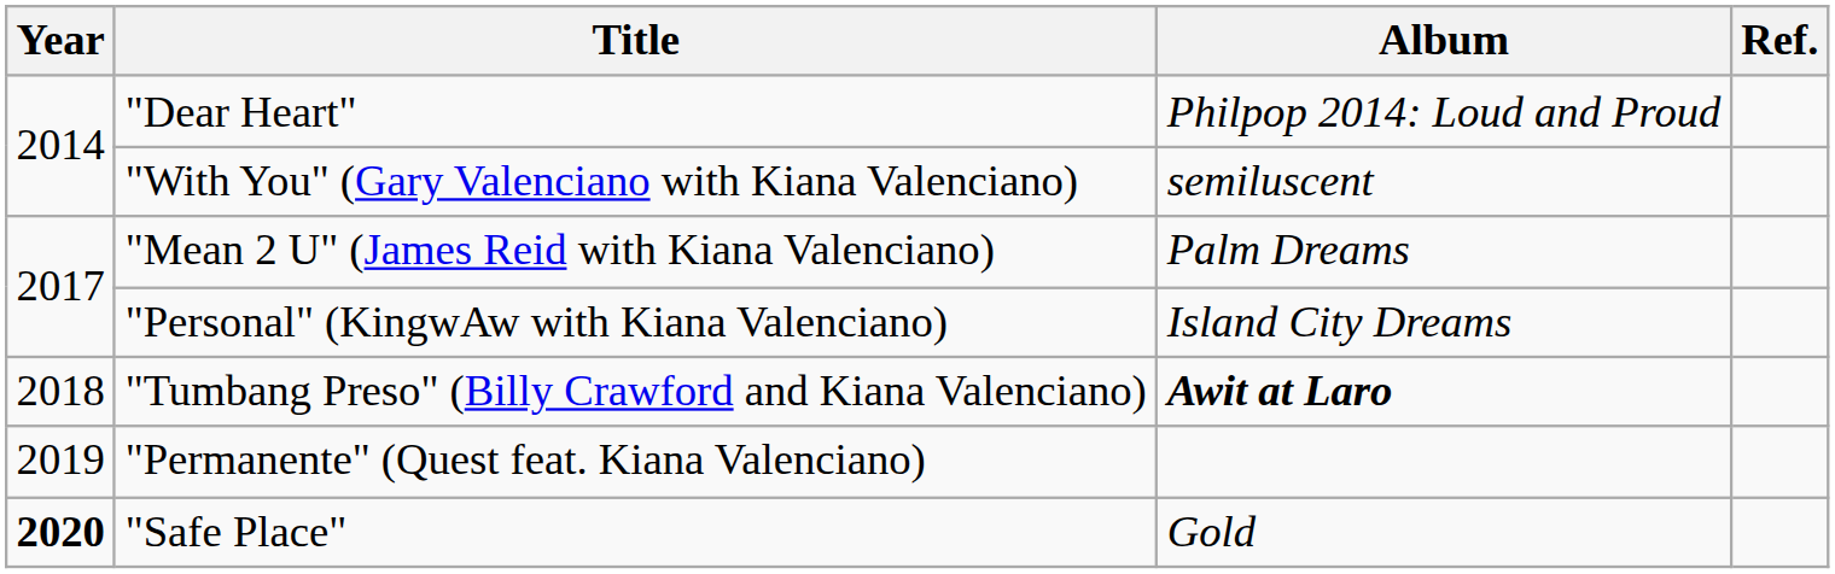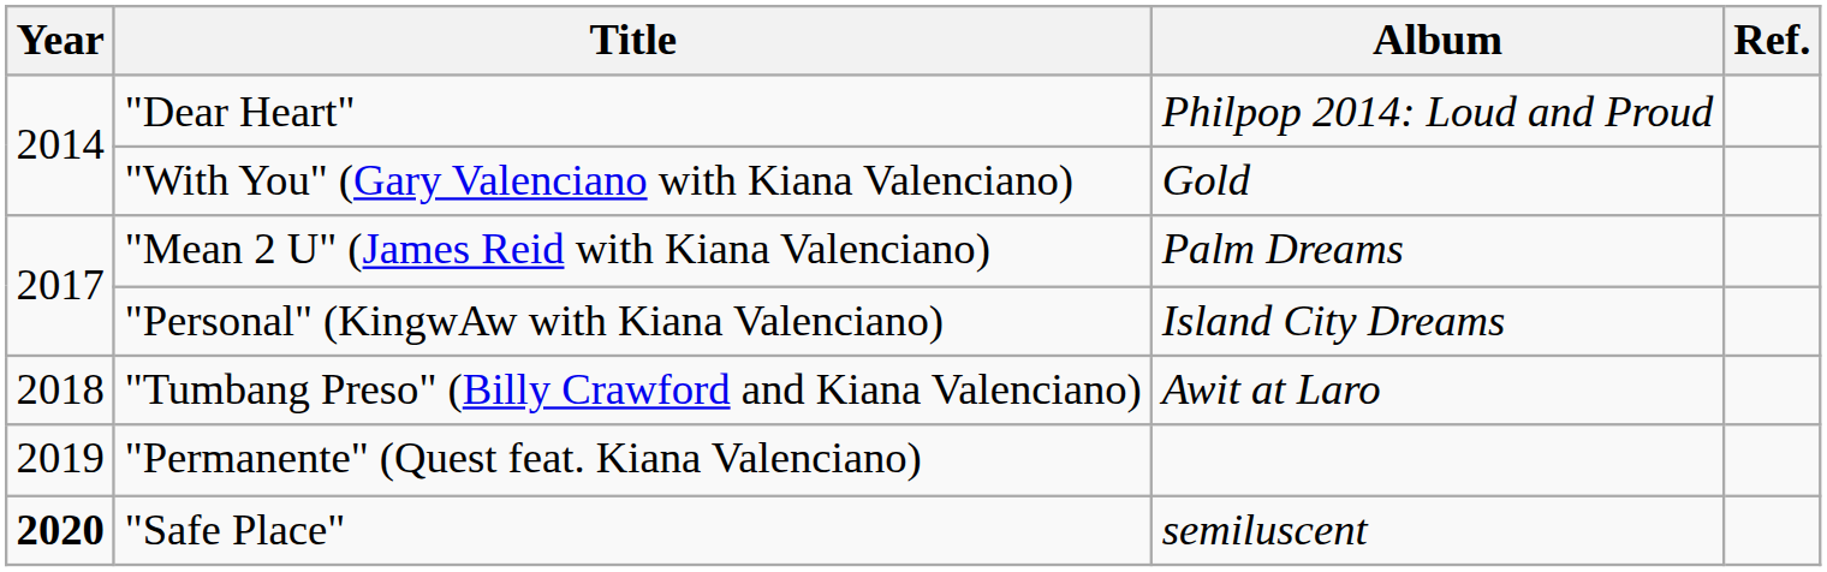"With You" (Gary Valenciano with Kiana Valenciano) | Album: semiluscent -> Gold
"Tumbang Preso" (Billy Crawford and Kiana Valenciano) | Album: bold -> normal
"Safe Place" | Album: Gold -> semiluscent
